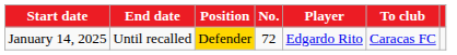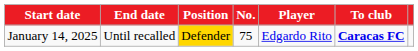January 14, 2025 | No.: 72 -> 75
January 14, 2025 | To club: normal -> bold
